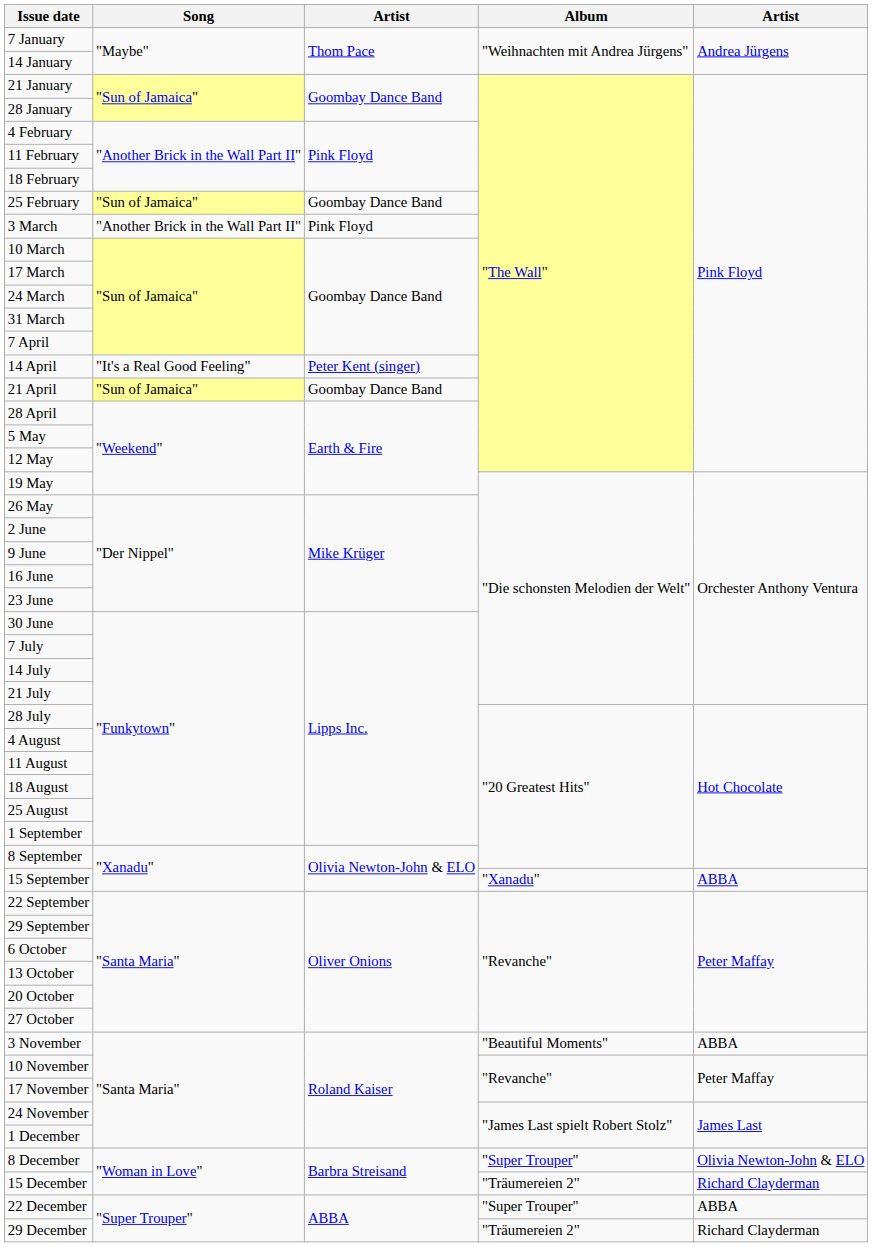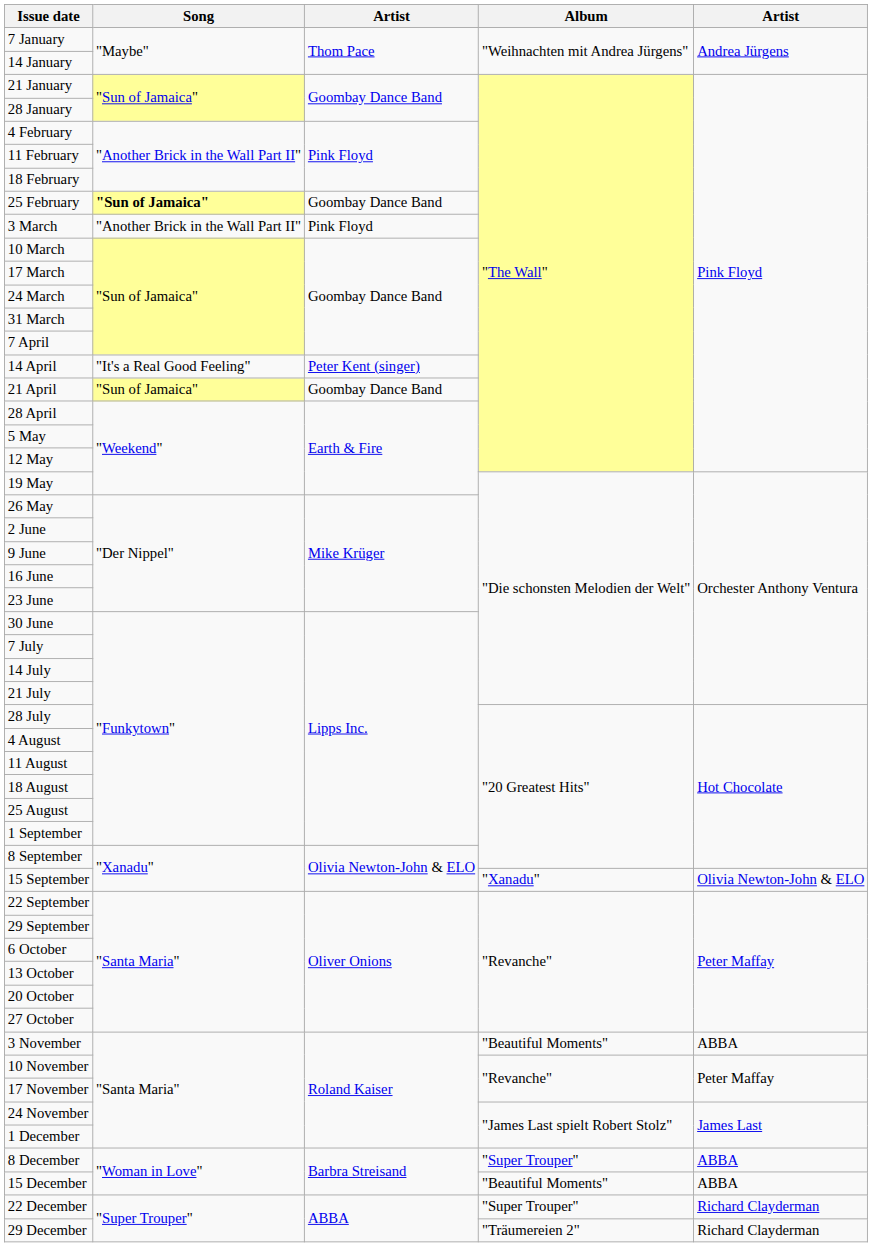25 February | Song: normal -> bold
15 September | column 5: ABBA -> Olivia Newton-John & ELO
8 December | column 5: Olivia Newton-John & ELO -> ABBA
15 December | Album: "Träumereien 2" -> "Beautiful Moments"
15 December | column 5: Richard Clayderman -> ABBA
22 December | column 5: ABBA -> Richard Clayderman
